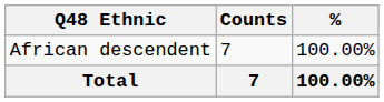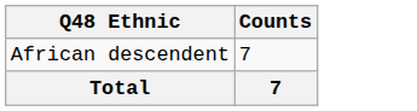- column: % | 100.00% | 100.00%
